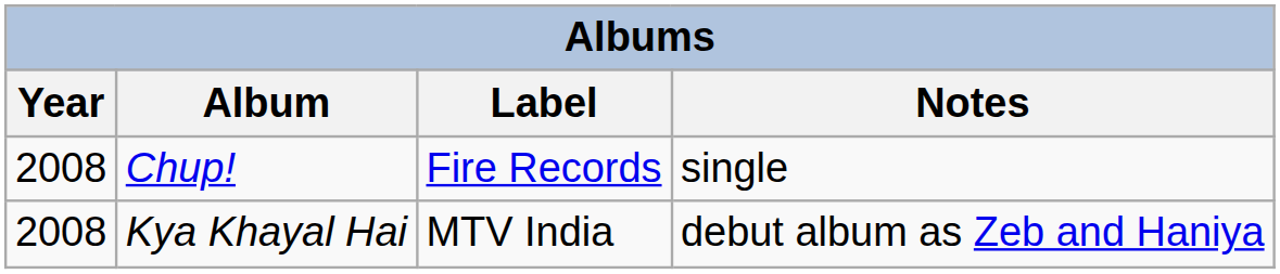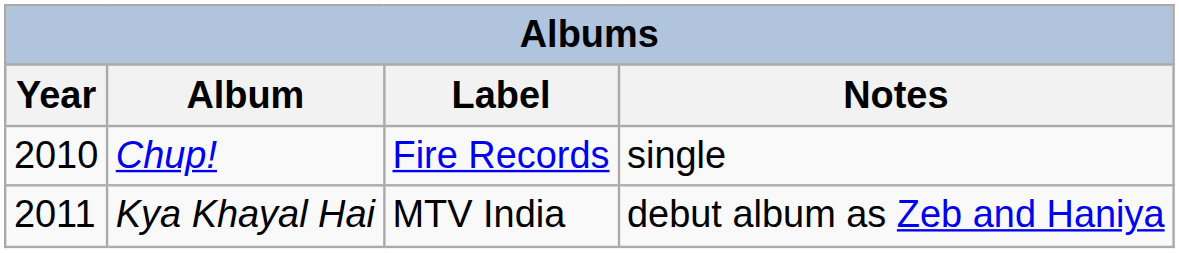Chup! | Year: 2008 -> 2010
Kya Khayal Hai | Year: 2008 -> 2011
